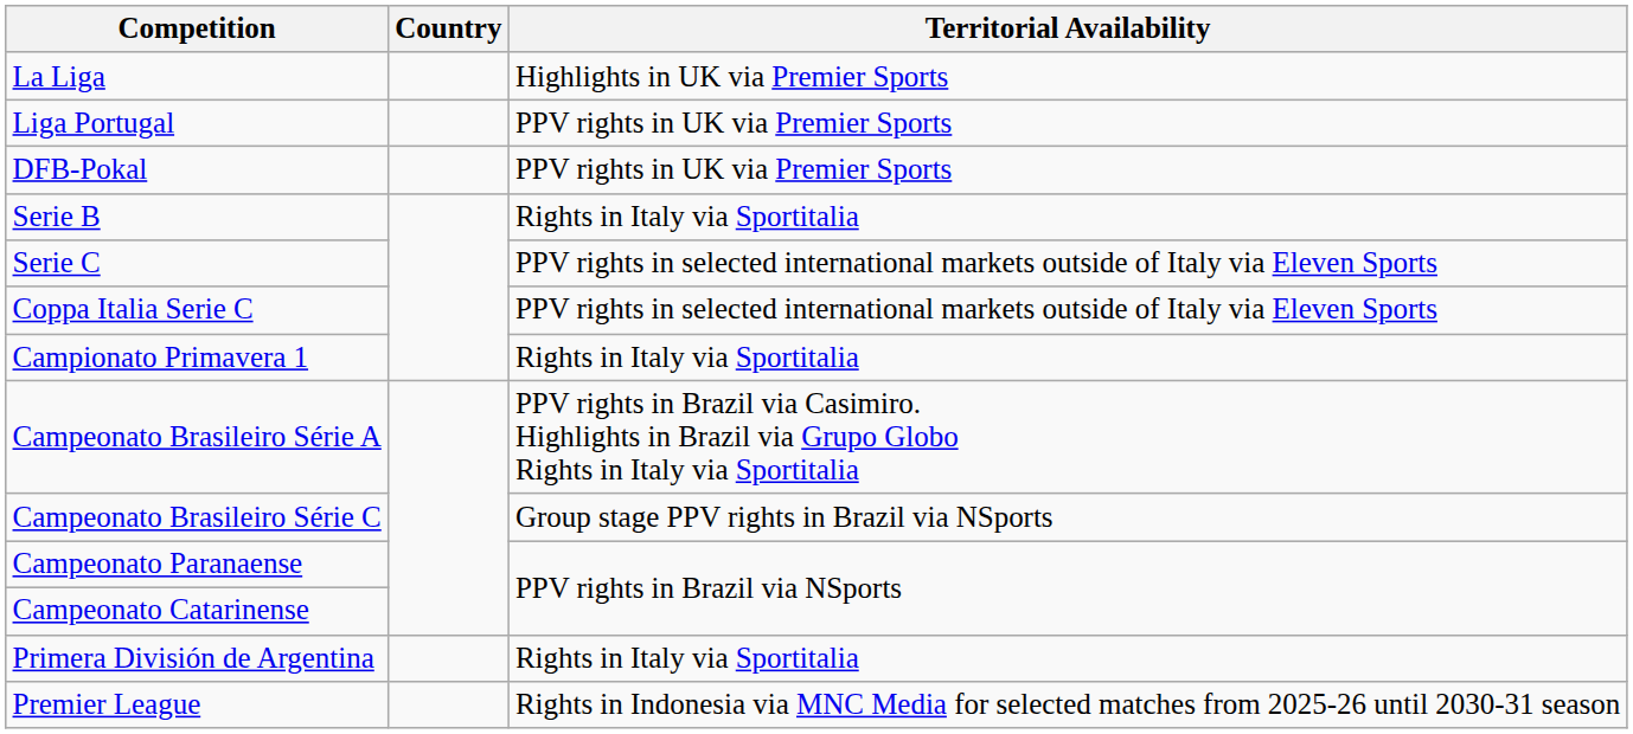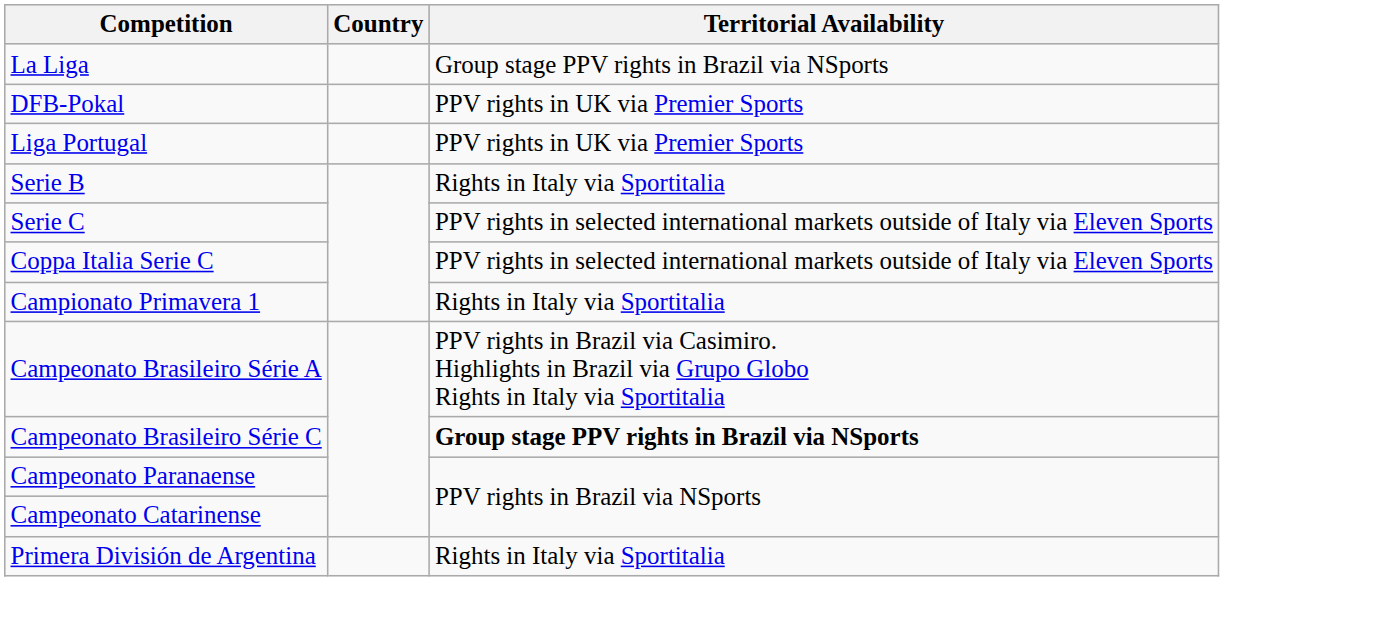La Liga | Territorial Availability: Highlights in UK via Premier Sports -> Group stage PPV rights in Brazil via NSports
rows swapped: DFB-Pokal <-> Liga Portugal
Campeonato Brasileiro Série C | Territorial Availability: normal -> bold
- row: Premier League | Rights in Indonesia via MNC Media for selected matches from 2025-26 until 2030-31 season
